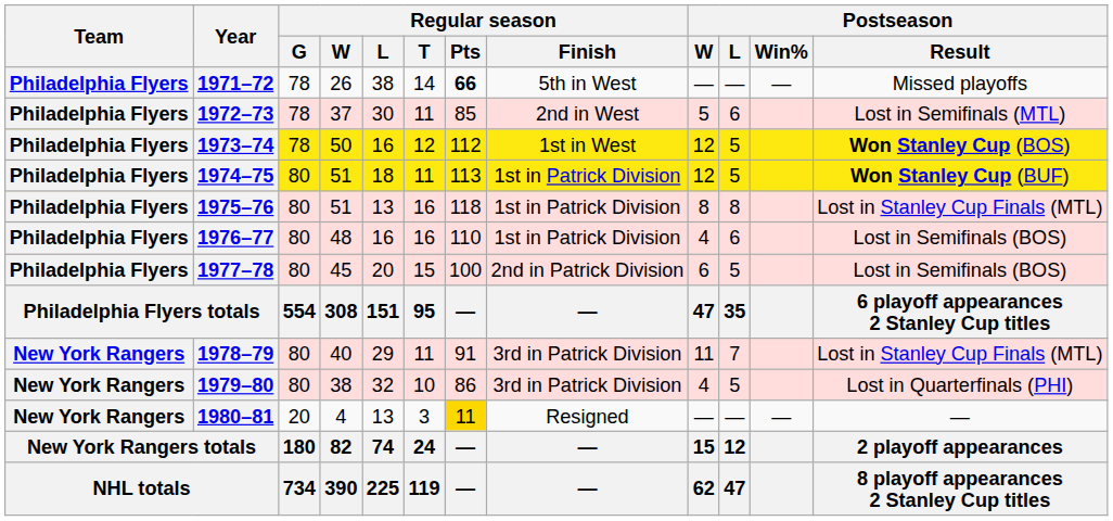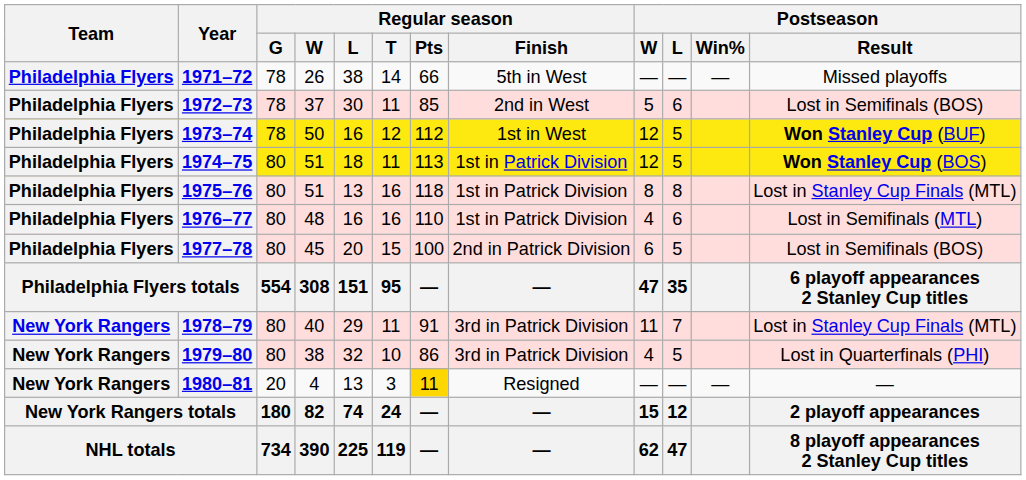1971–72 | Regular season / Pts: bold -> normal
1972–73 | Postseason / Result: Lost in Semifinals (MTL) -> Lost in Semifinals (BOS)
1973–74 | Postseason / Result: Won Stanley Cup (BOS) -> Won Stanley Cup (BUF)
1974–75 | Postseason / Result: Won Stanley Cup (BUF) -> Won Stanley Cup (BOS)
1976–77 | Postseason / Result: Lost in Semifinals (BOS) -> Lost in Semifinals (MTL)
